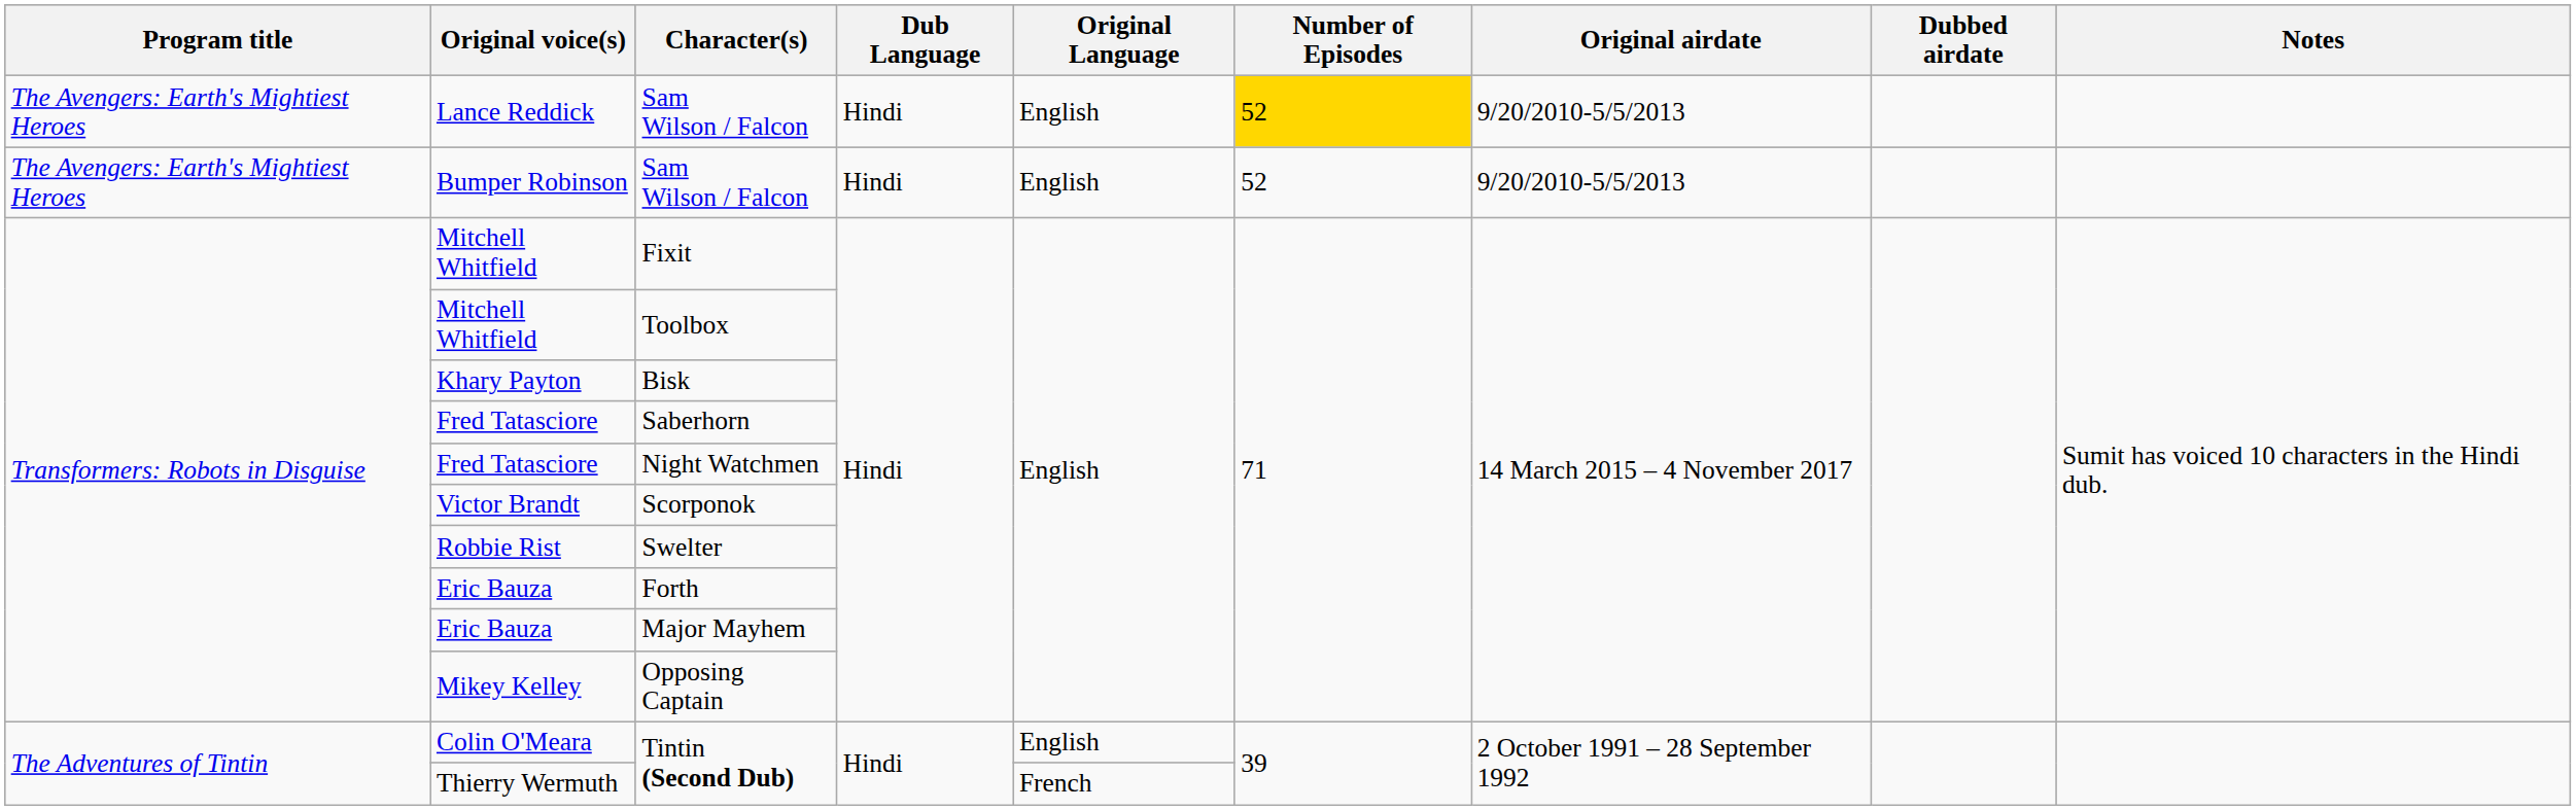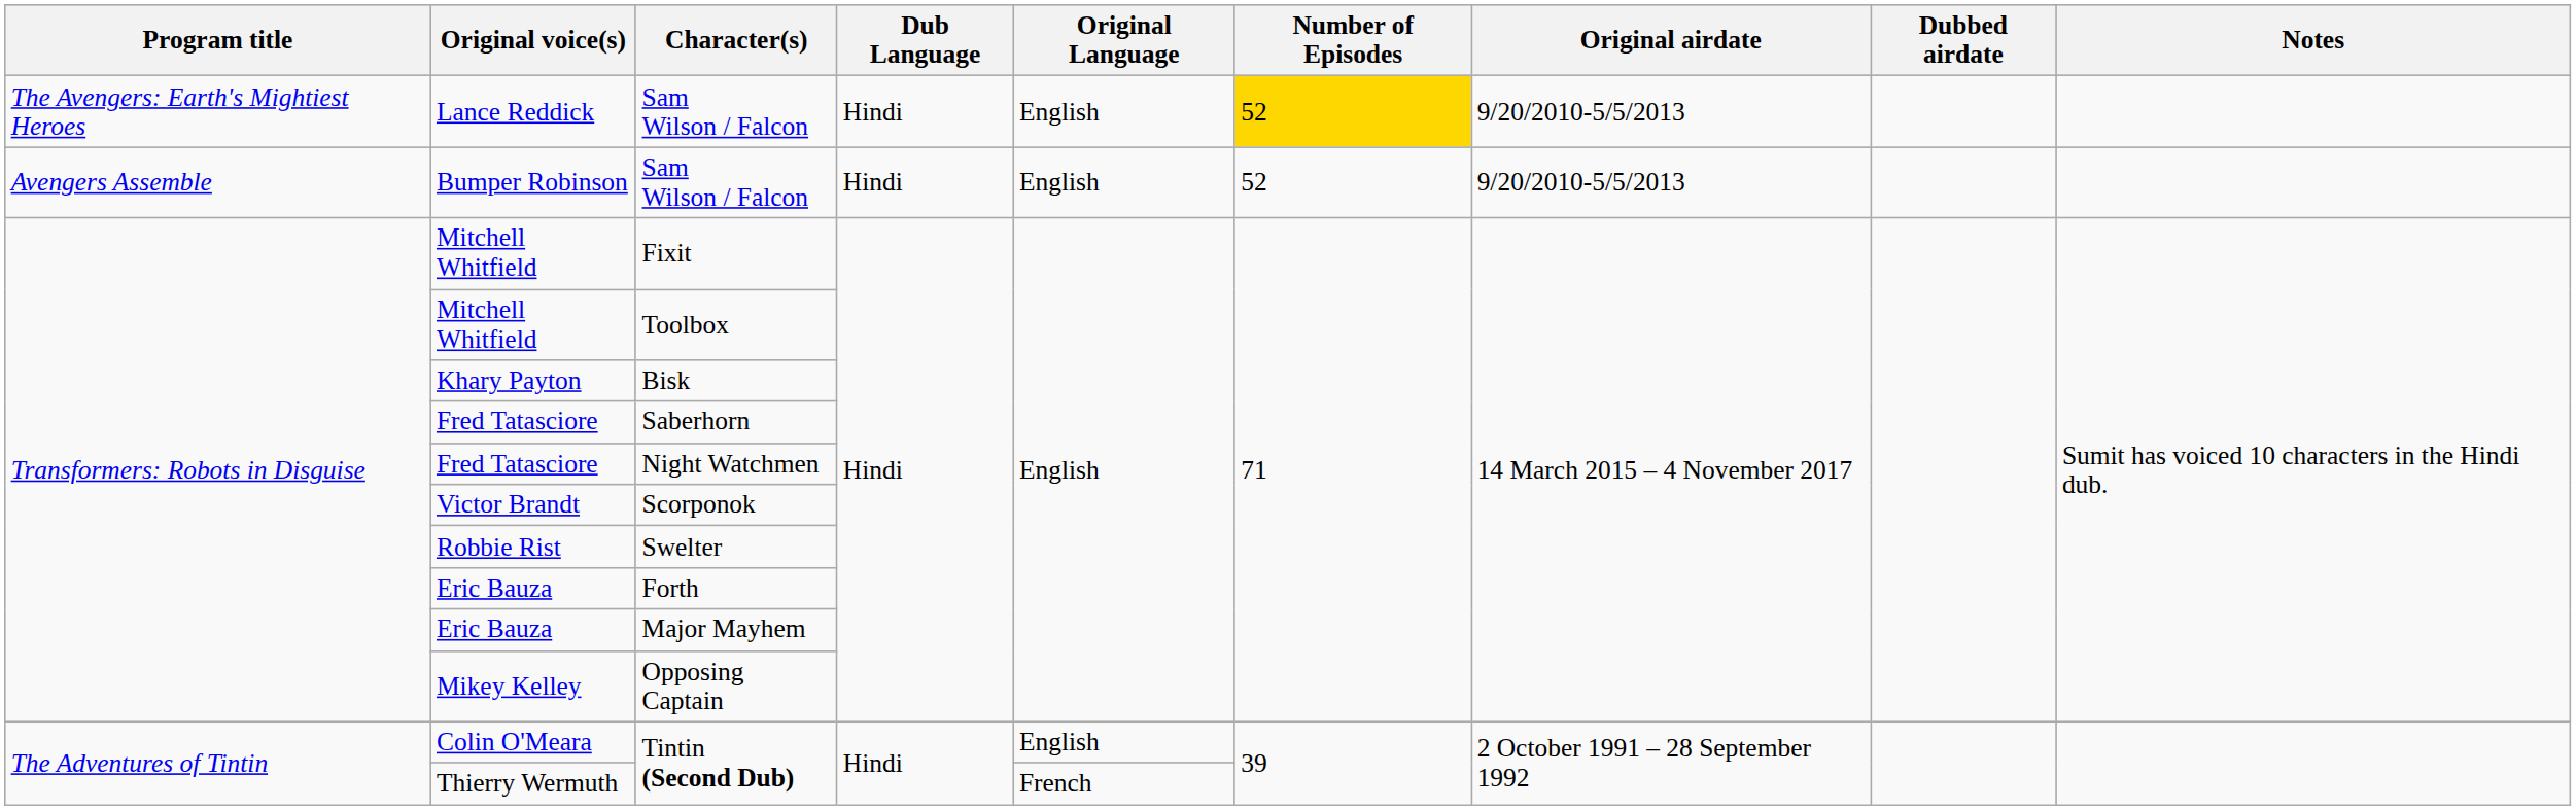Bumper Robinson / Sam Wilson / Falcon | Program title: The Avengers: Earth's Mightiest Heroes -> Avengers Assemble
